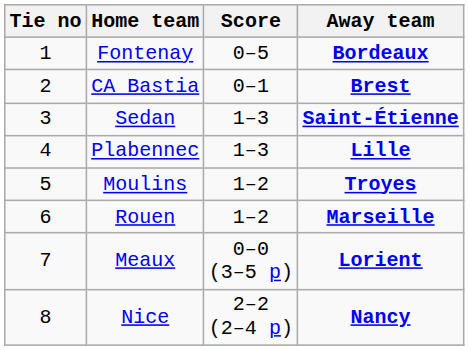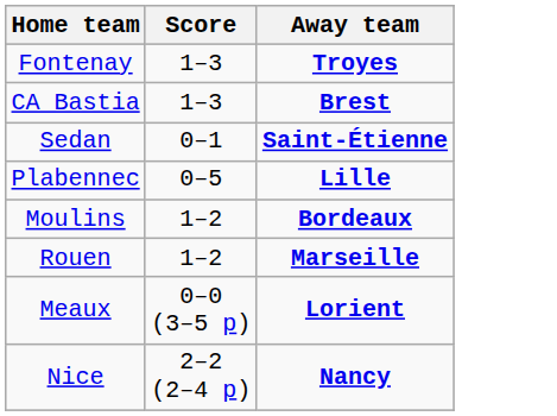- column: Tie no | 1 | 2 | 3 | 4 | 5 | 6 | 7 | 8
Fontenay | Score: 0–5 -> 1–3
Fontenay | Away team: Bordeaux -> Troyes
CA Bastia | Score: 0–1 -> 1–3
Sedan | Score: 1–3 -> 0–1
Plabennec | Score: 1–3 -> 0–5
Moulins | Away team: Troyes -> Bordeaux
